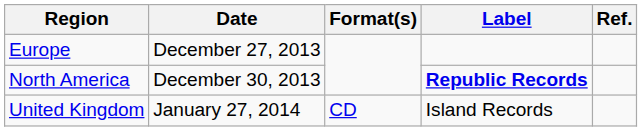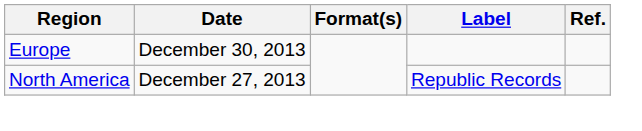Europe | Date: December 27, 2013 -> December 30, 2013
North America | Date: December 30, 2013 -> December 27, 2013
North America | Label: bold -> normal
- row: United Kingdom | January 27, 2014 | CD | Island Records
